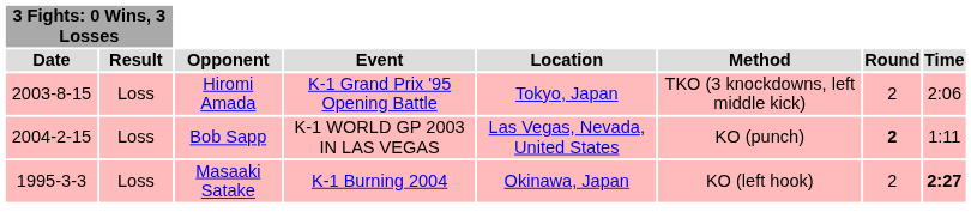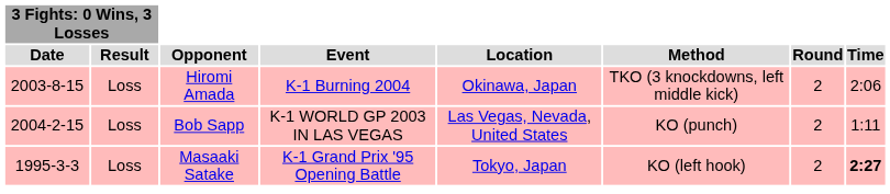Hiromi Amada | Event: K-1 Grand Prix '95 Opening Battle -> K-1 Burning 2004
Hiromi Amada | Location: Tokyo, Japan -> Okinawa, Japan
Bob Sapp | Round: bold -> normal
Masaaki Satake | Event: K-1 Burning 2004 -> K-1 Grand Prix '95 Opening Battle
Masaaki Satake | Location: Okinawa, Japan -> Tokyo, Japan
